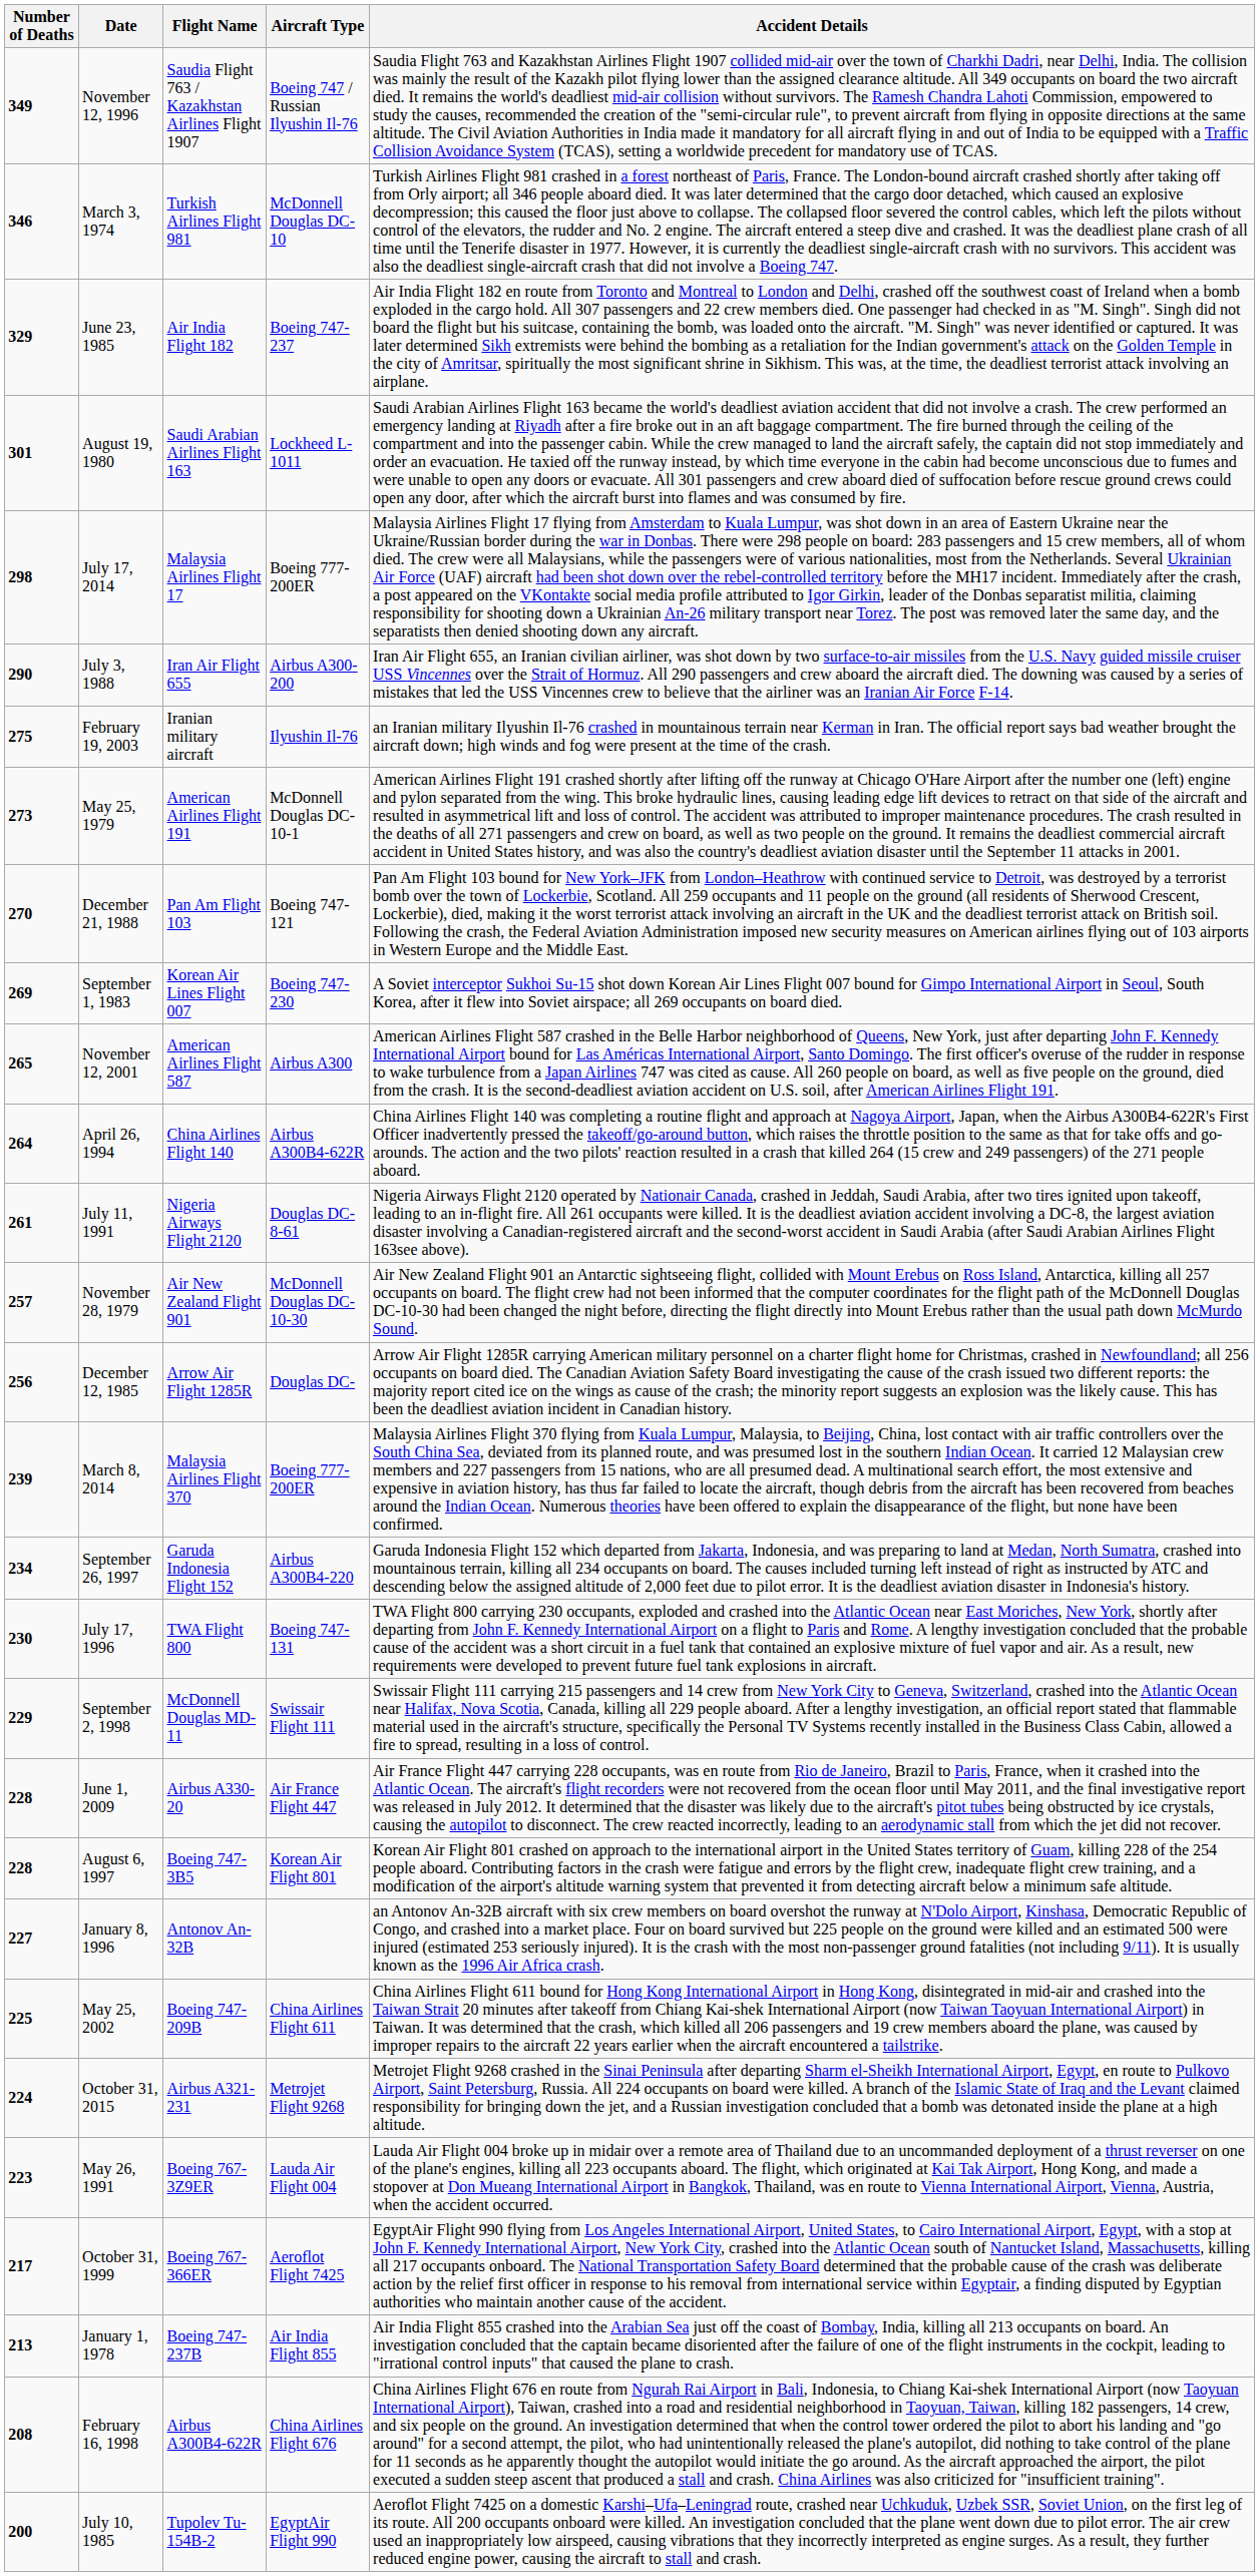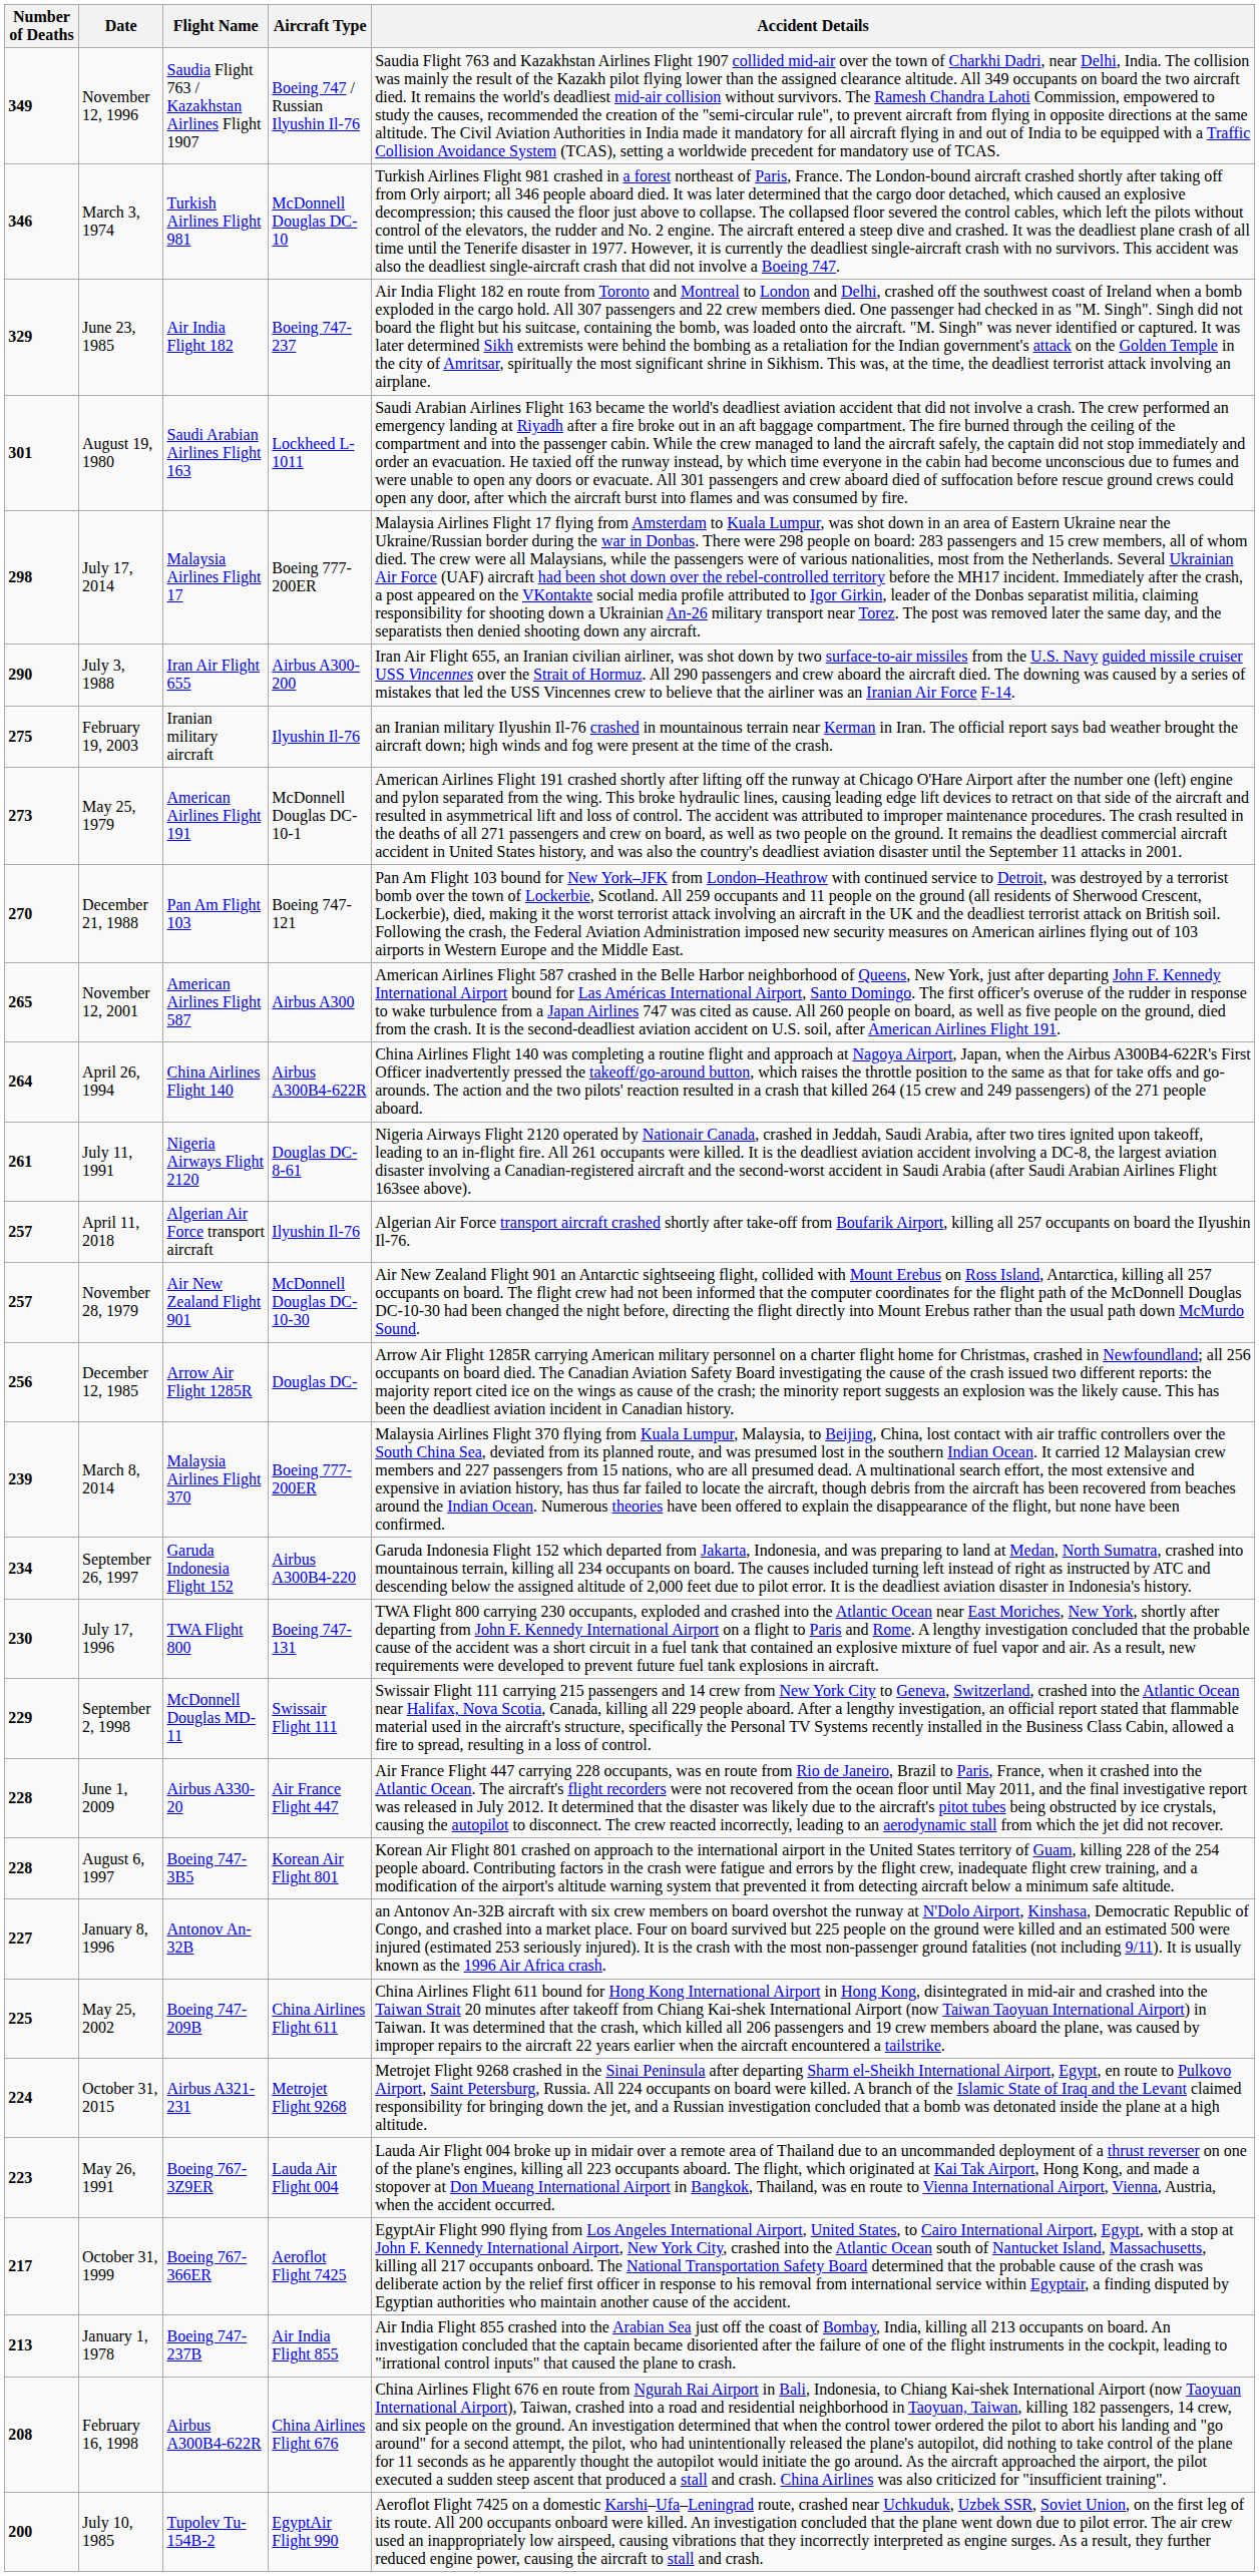- row: 269 | September 1, 1983 | Korean Air Lines Flight 007 | Boeing 747-230 | A Soviet interceptor Sukhoi Su-15 shot down Korean Air Lines Flight 007 bound for Gimpo International Airport in Seoul, South Korea, after it flew into Soviet airspace; all 269 occupants on board died.
+ row: 257 | April 11, 2018 | Algerian Air Force transport aircraft | Ilyushin Il-76 | Algerian Air Force transport aircraft crashed shortly after take-off from Boufarik Airport, killing all 257 occupants on board the Ilyushin Il-76.
